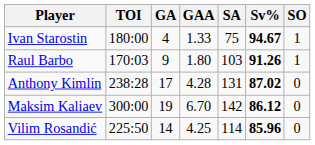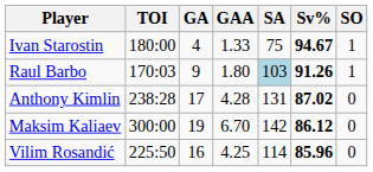Raul Barbo | SA: no background -> lightblue background
Vilim Rosandić | GA: 14 -> 16
